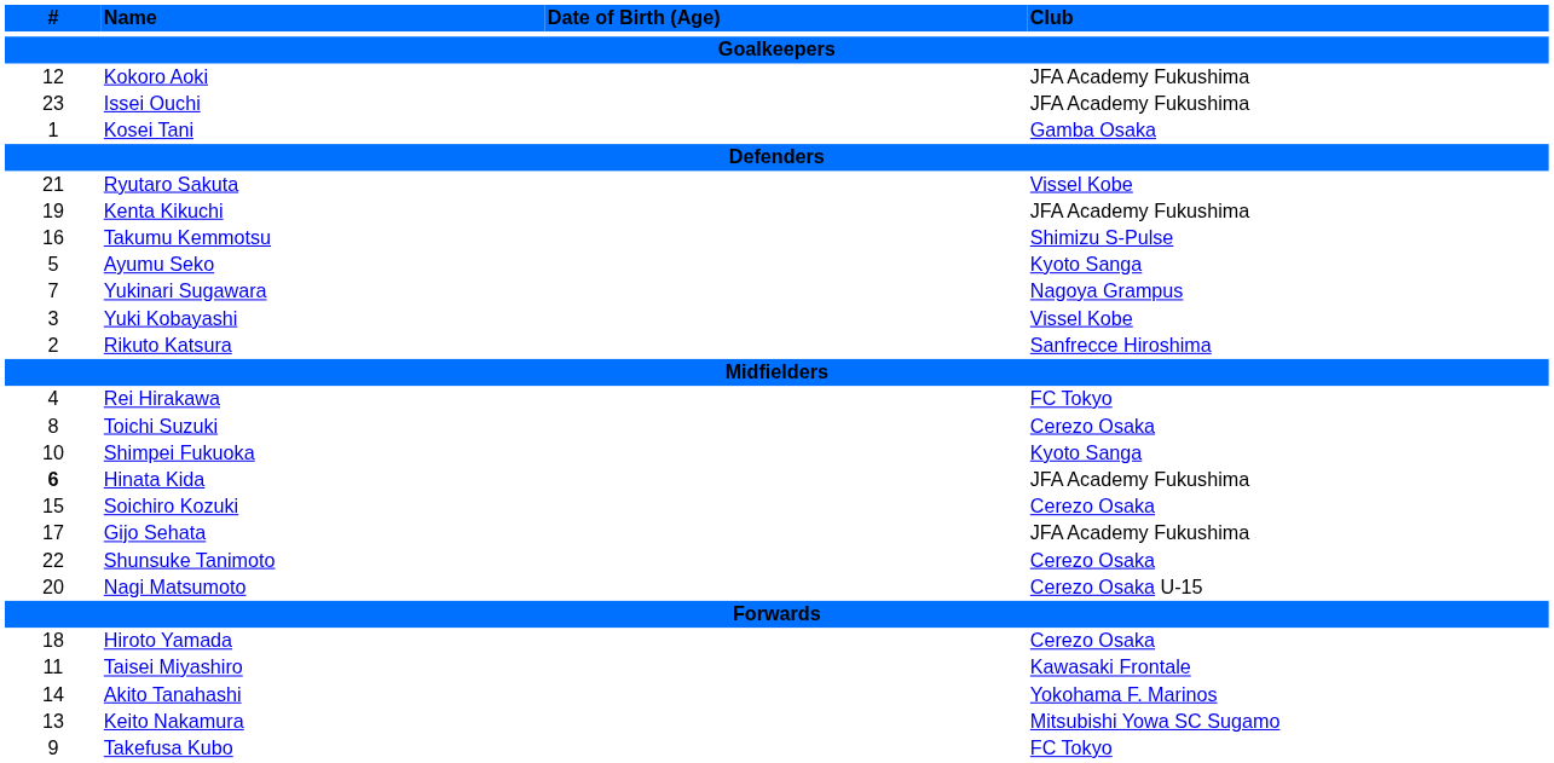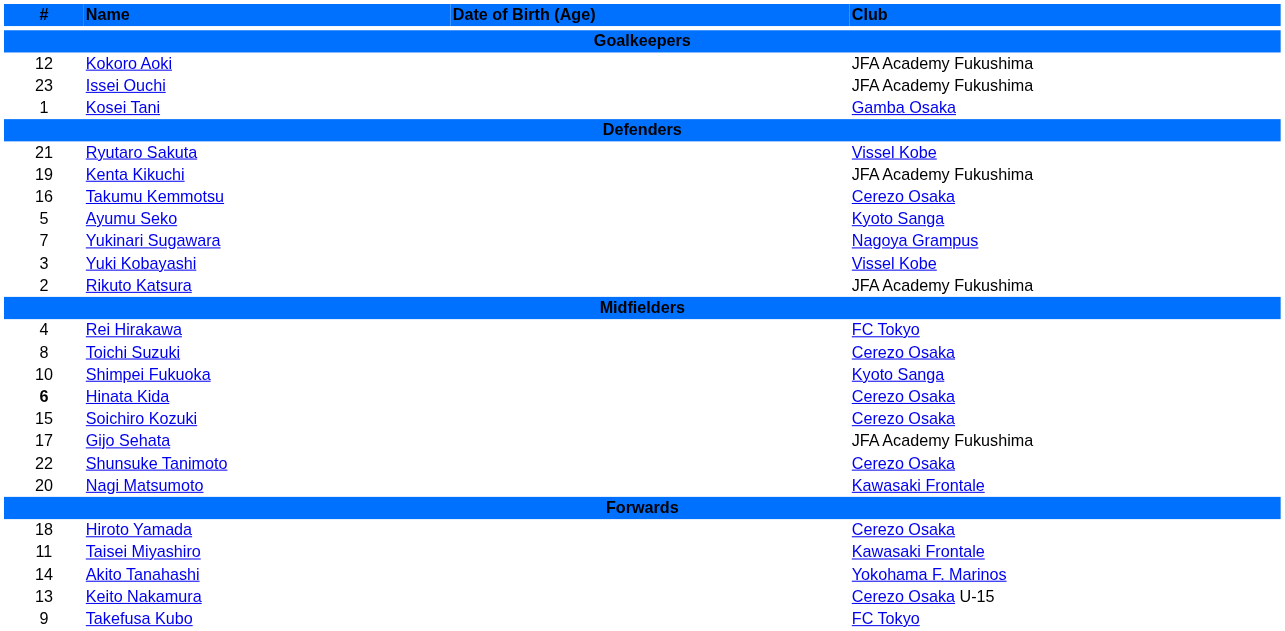Takumu Kemmotsu | Club: Shimizu S-Pulse -> Cerezo Osaka
Rikuto Katsura | Club: Sanfrecce Hiroshima -> JFA Academy Fukushima
Hinata Kida | Club: JFA Academy Fukushima -> Cerezo Osaka
Nagi Matsumoto | Club: Cerezo Osaka U-15 -> Kawasaki Frontale
Keito Nakamura | Club: Mitsubishi Yowa SC Sugamo -> Cerezo Osaka U-15
